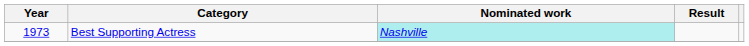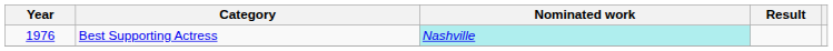Best Supporting Actress | Year: 1973 -> 1976
